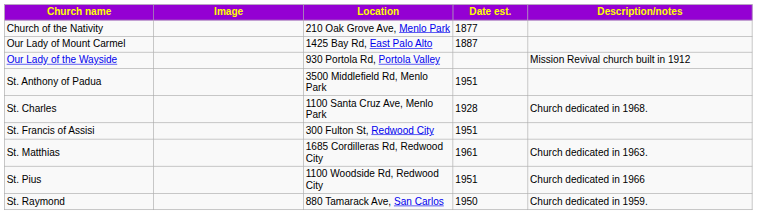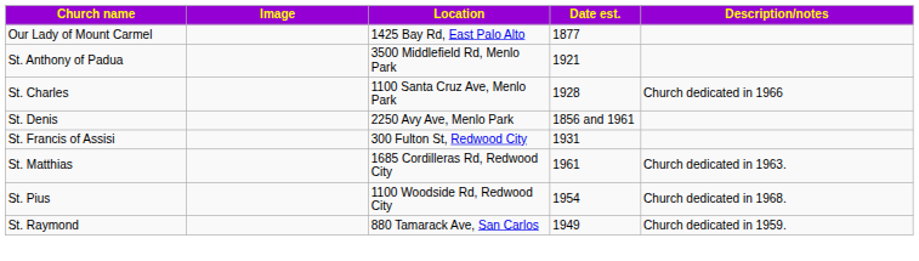- row: Church of the Nativity | 210 Oak Grove Ave, Menlo Park | 1877
Our Lady of Mount Carmel | Date est.: 1887 -> 1877
- row: Our Lady of the Wayside | 930 Portola Rd, Portola Valley | Mission Revival church built in 1912
St. Anthony of Padua | Date est.: 1951 -> 1921
St. Charles | Description/notes: Church dedicated in 1968. -> Church dedicated in 1966
+ row: St. Denis | 2250 Avy Ave, Menlo Park | 1856 and 1961
St. Francis of Assisi | Date est.: 1951 -> 1931
St. Pius | Date est.: 1951 -> 1954
St. Pius | Description/notes: Church dedicated in 1966 -> Church dedicated in 1968.
St. Raymond | Date est.: 1950 -> 1949
